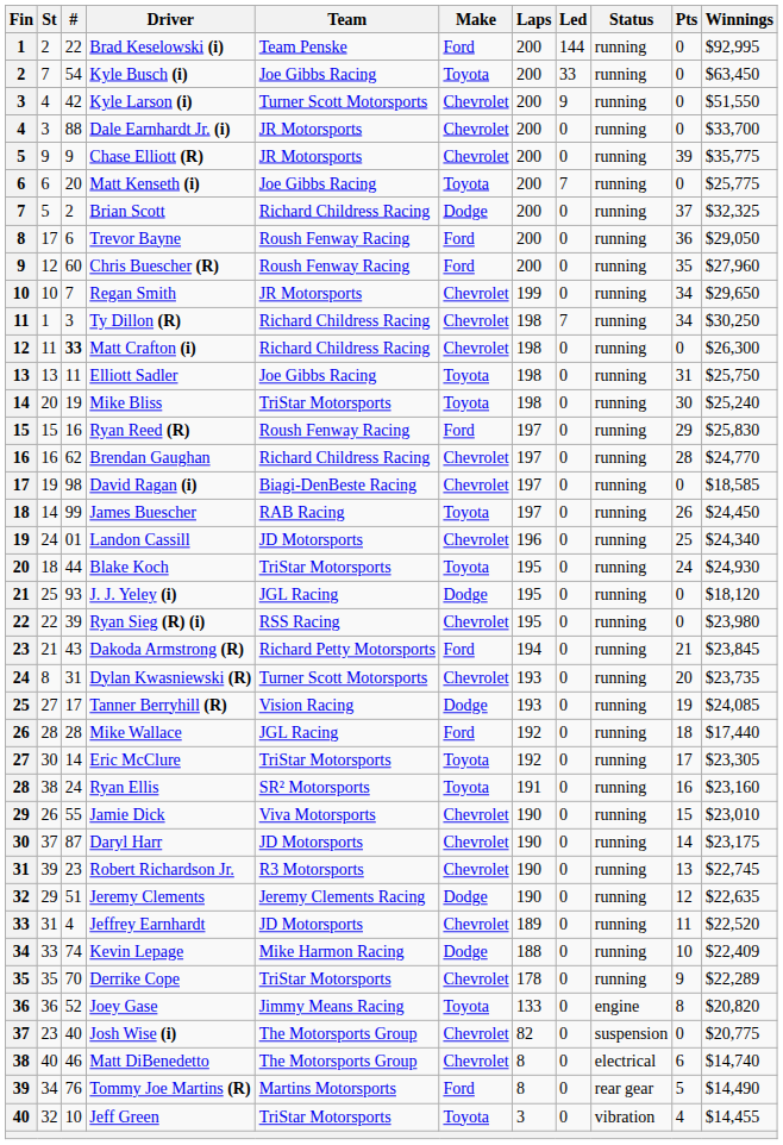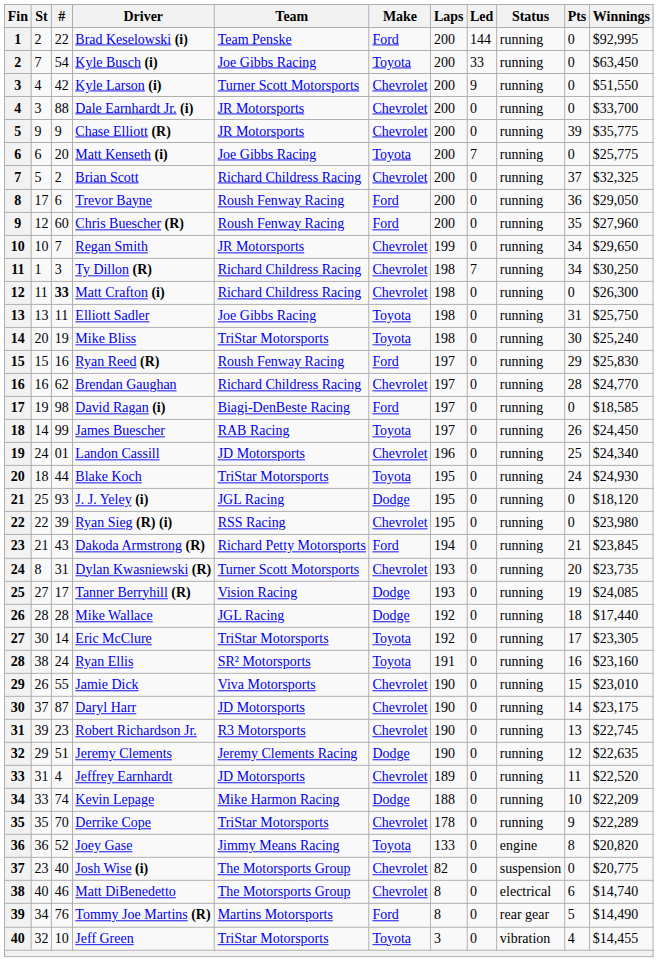Brian Scott | Make: Dodge -> Chevrolet
David Ragan (i) | Make: Chevrolet -> Ford
Mike Wallace | Make: Ford -> Dodge
Kevin Lepage | Winnings: $22,409 -> $22,209
